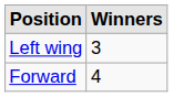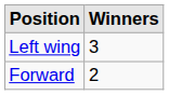Forward | Winners: 4 -> 2
